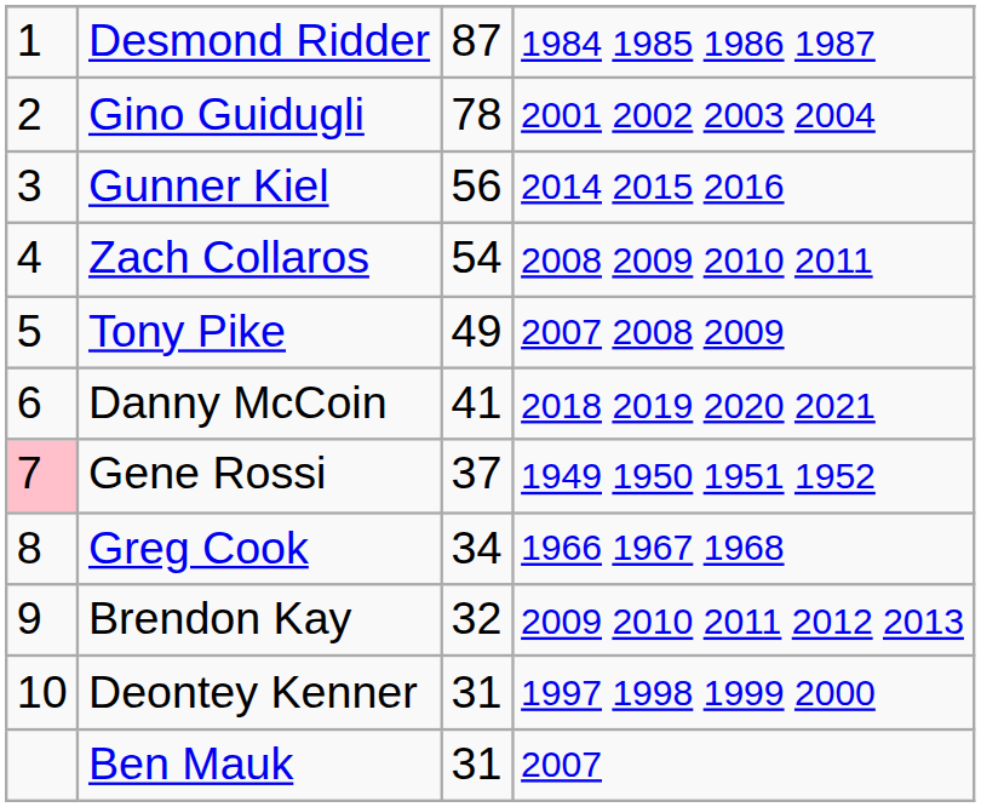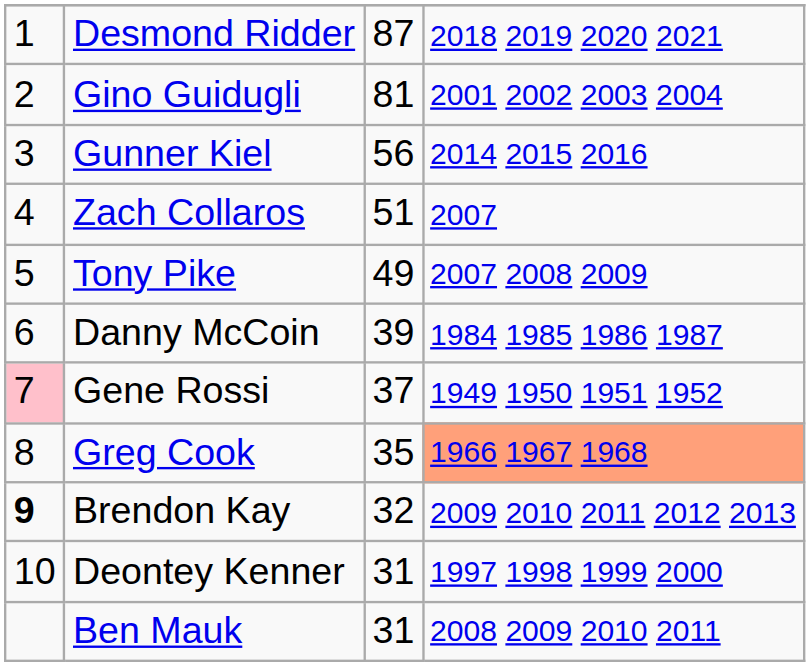Desmond Ridder | column 4: 1984 1985 1986 1987 -> 2018 2019 2020 2021
Gino Guidugli | column 3: 78 -> 81
Zach Collaros | column 3: 54 -> 51
Zach Collaros | column 4: 2008 2009 2010 2011 -> 2007
Danny McCoin | column 3: 41 -> 39
Danny McCoin | column 4: 2018 2019 2020 2021 -> 1984 1985 1986 1987
Greg Cook | column 3: 34 -> 35
Greg Cook | column 4: no background -> lightsalmon background
Brendon Kay | column 1: normal -> bold
Ben Mauk | column 4: 2007 -> 2008 2009 2010 2011
